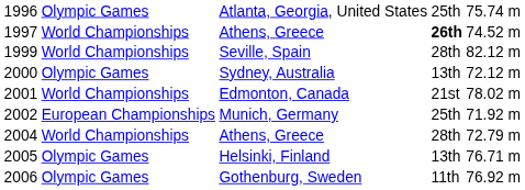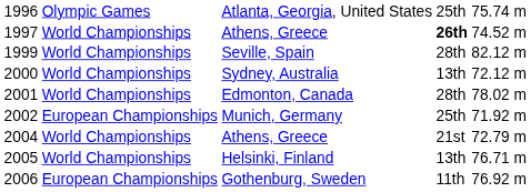2000 | column 2: Olympic Games -> World Championships
2001 | column 4: 21st -> 28th
2004 | column 4: 28th -> 21st
2005 | column 2: Olympic Games -> World Championships
2006 | column 2: Olympic Games -> European Championships
